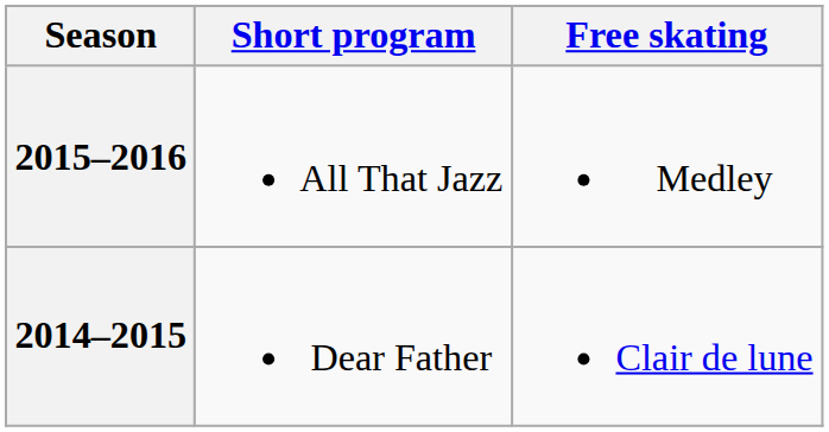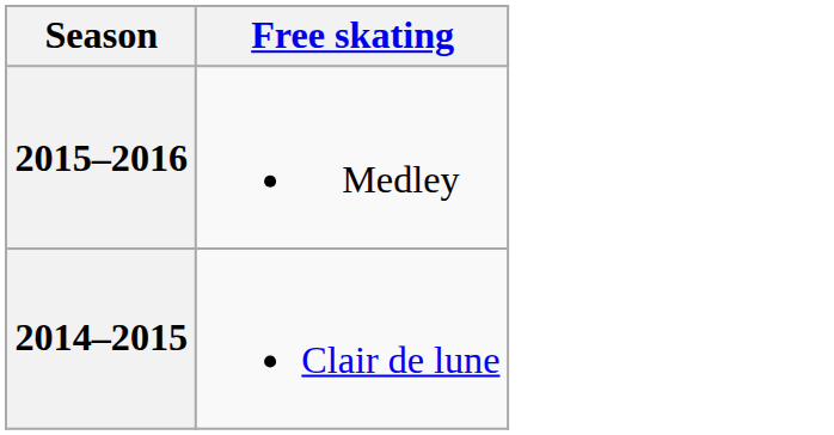- column: Short program | All That Jazz | Dear Father
